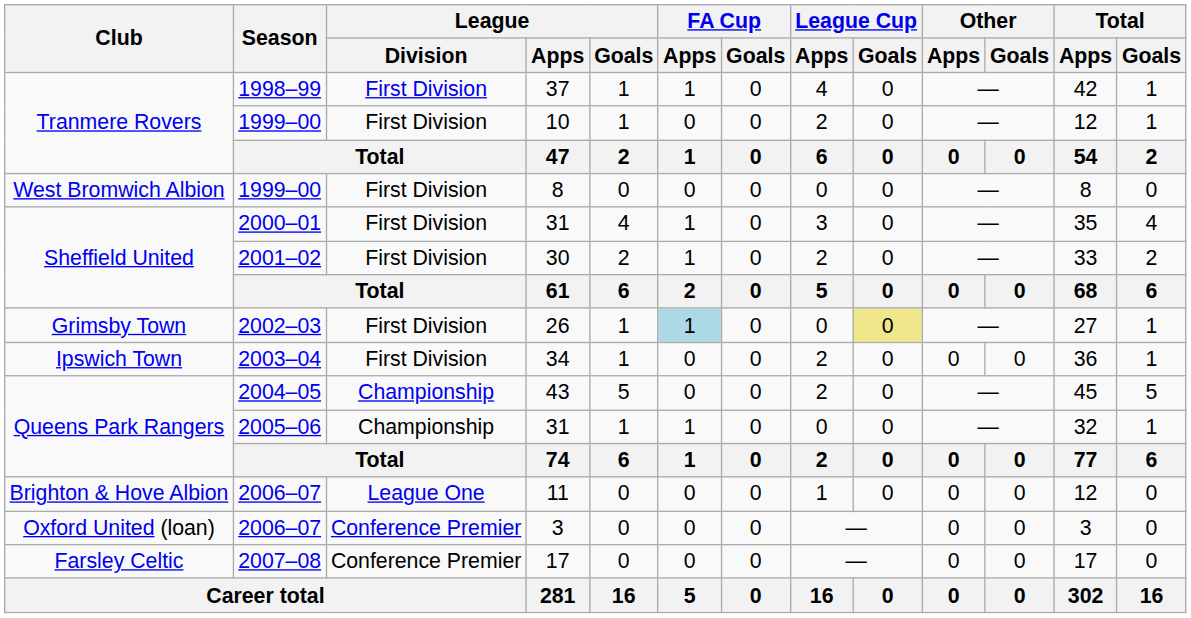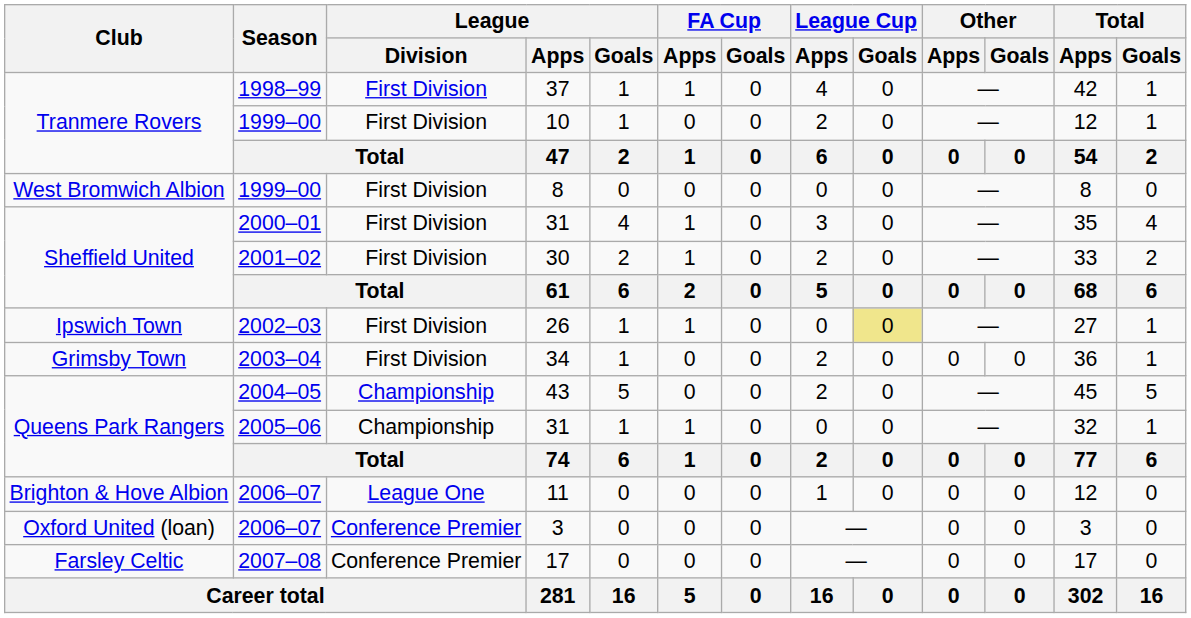26 | Club: Grimsby Town -> Ipswich Town
26 | FA Cup / Apps: lightblue background -> no background
34 | Club: Ipswich Town -> Grimsby Town
